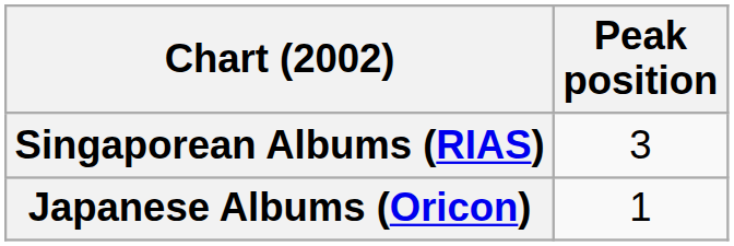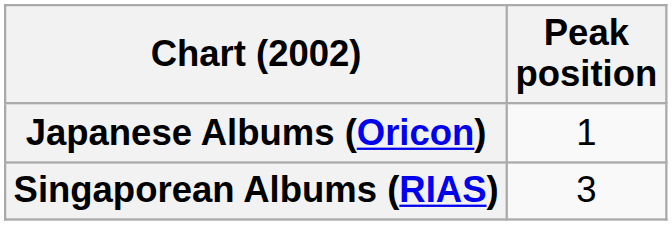rows swapped: Japanese Albums (Oricon) <-> Singaporean Albums (RIAS)
